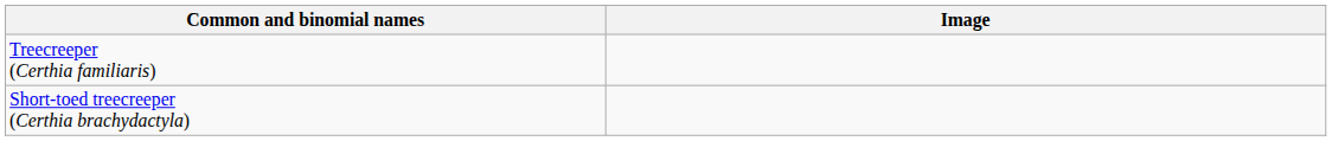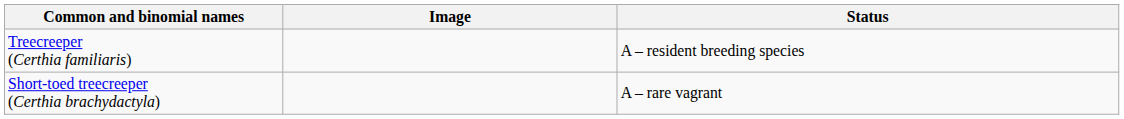+ column: Status | A – resident breeding species | A – rare vagrant
